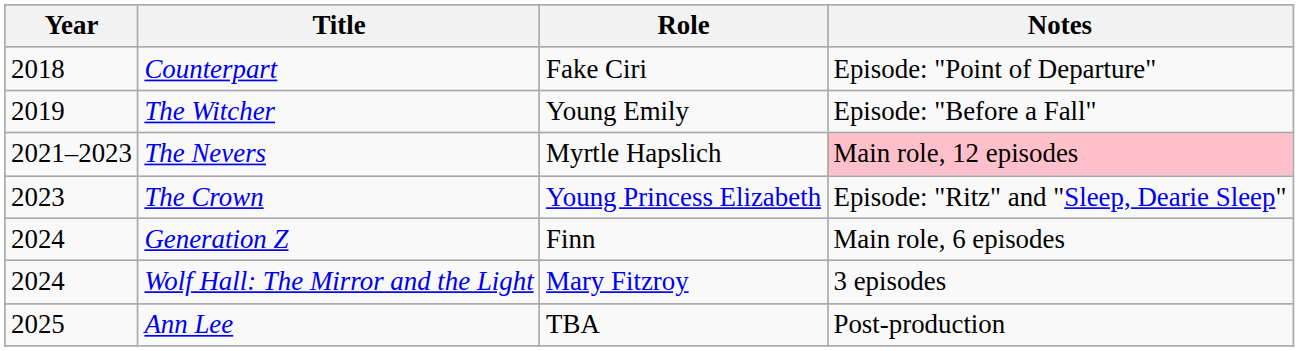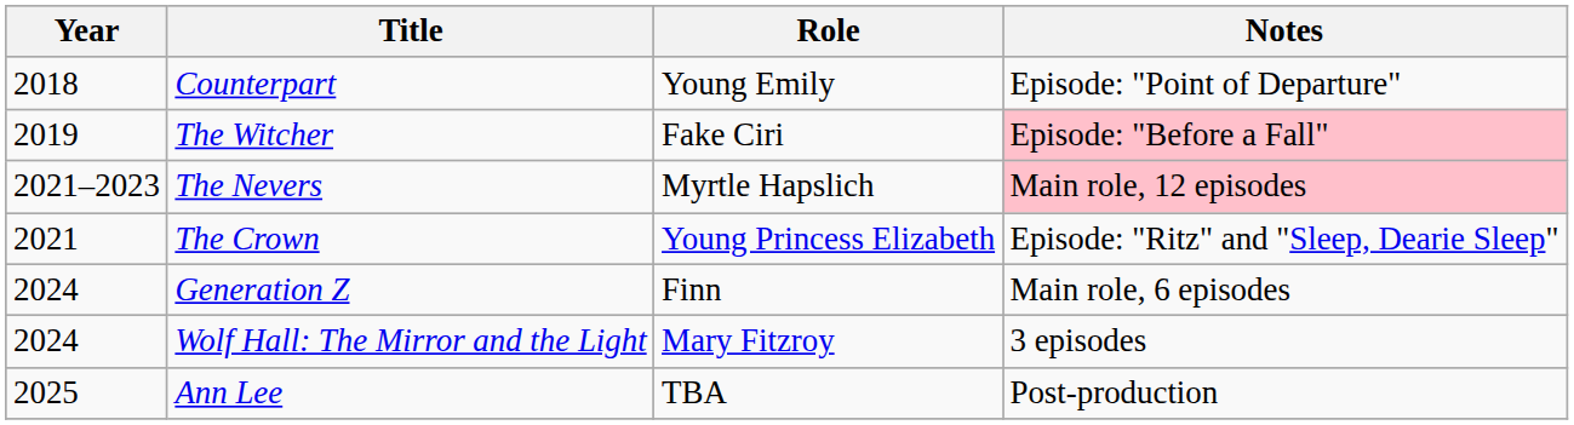Counterpart | Role: Fake Ciri -> Young Emily
The Witcher | Role: Young Emily -> Fake Ciri
The Witcher | Notes: no background -> pink background
The Crown | Year: 2023 -> 2021
